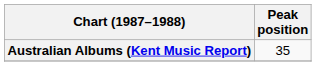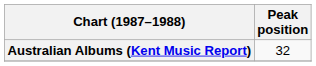Australian Albums (Kent Music Report) | Peak position: 35 -> 32
